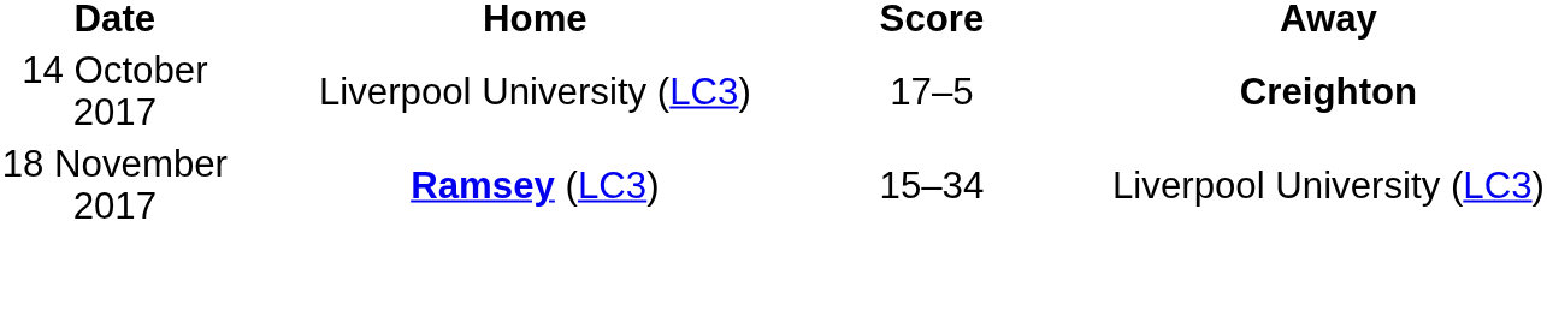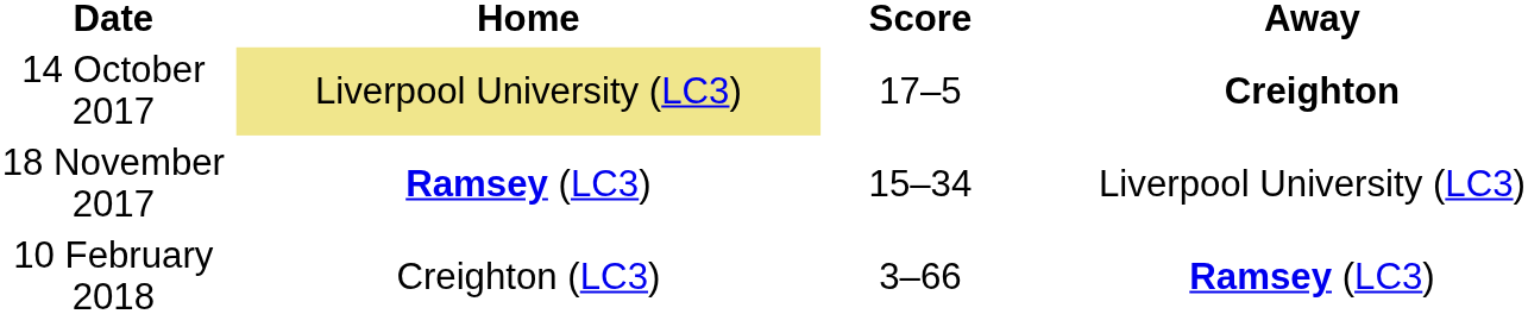14 October 2017 | Home: no background -> khaki background
+ row: 10 February 2018 | Creighton (LC3) | 3–66 | Ramsey (LC3)
